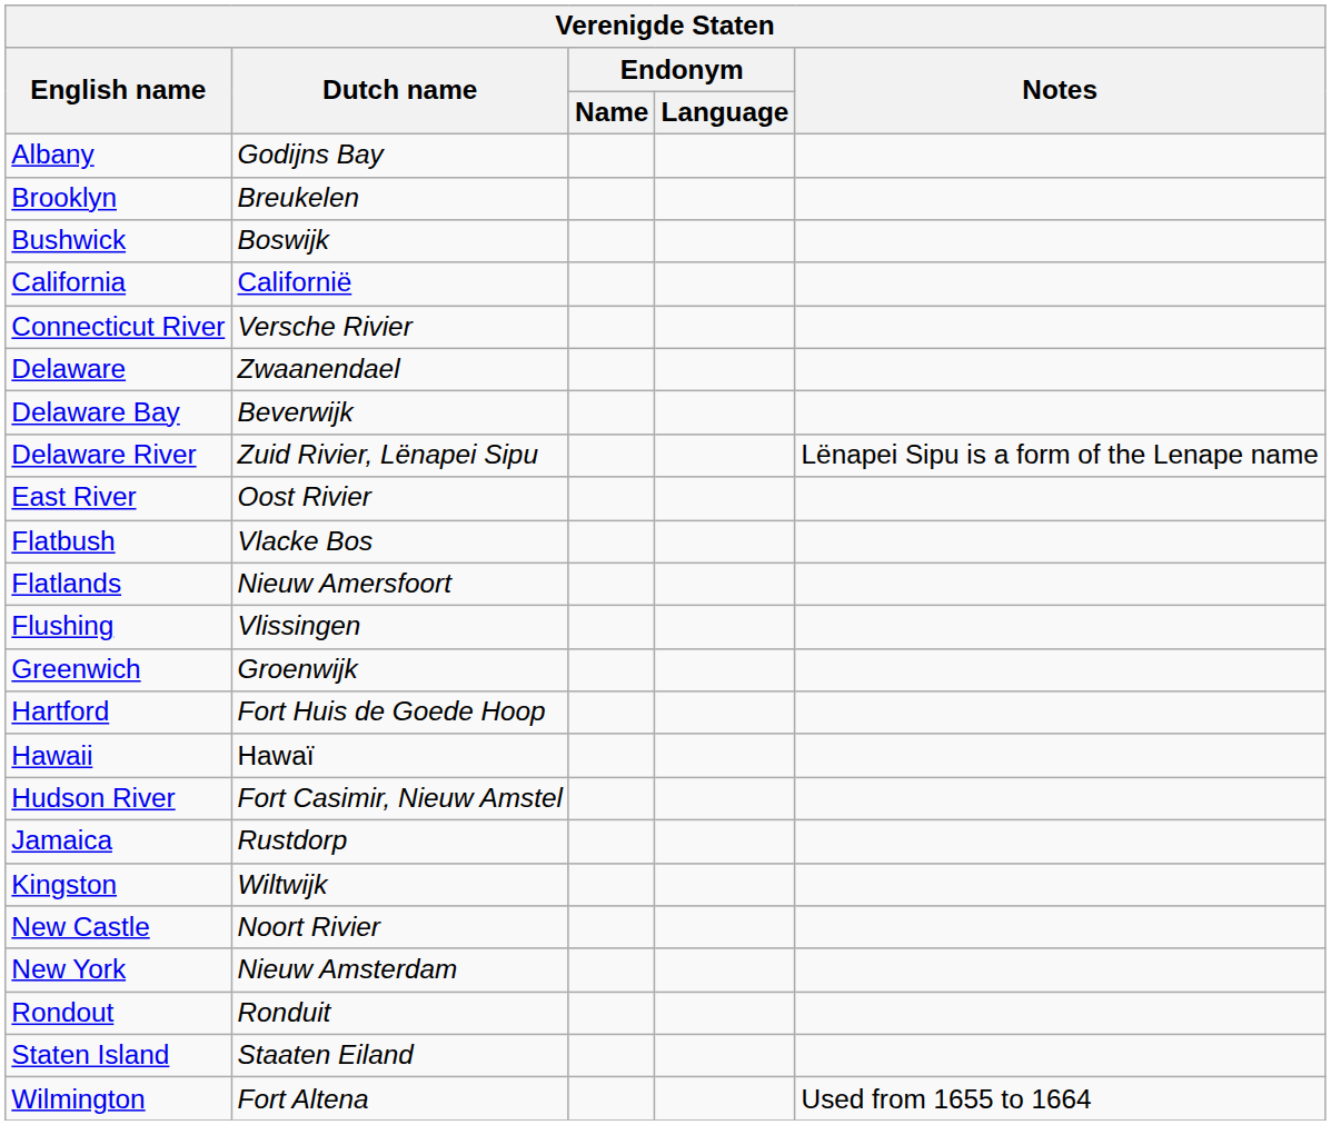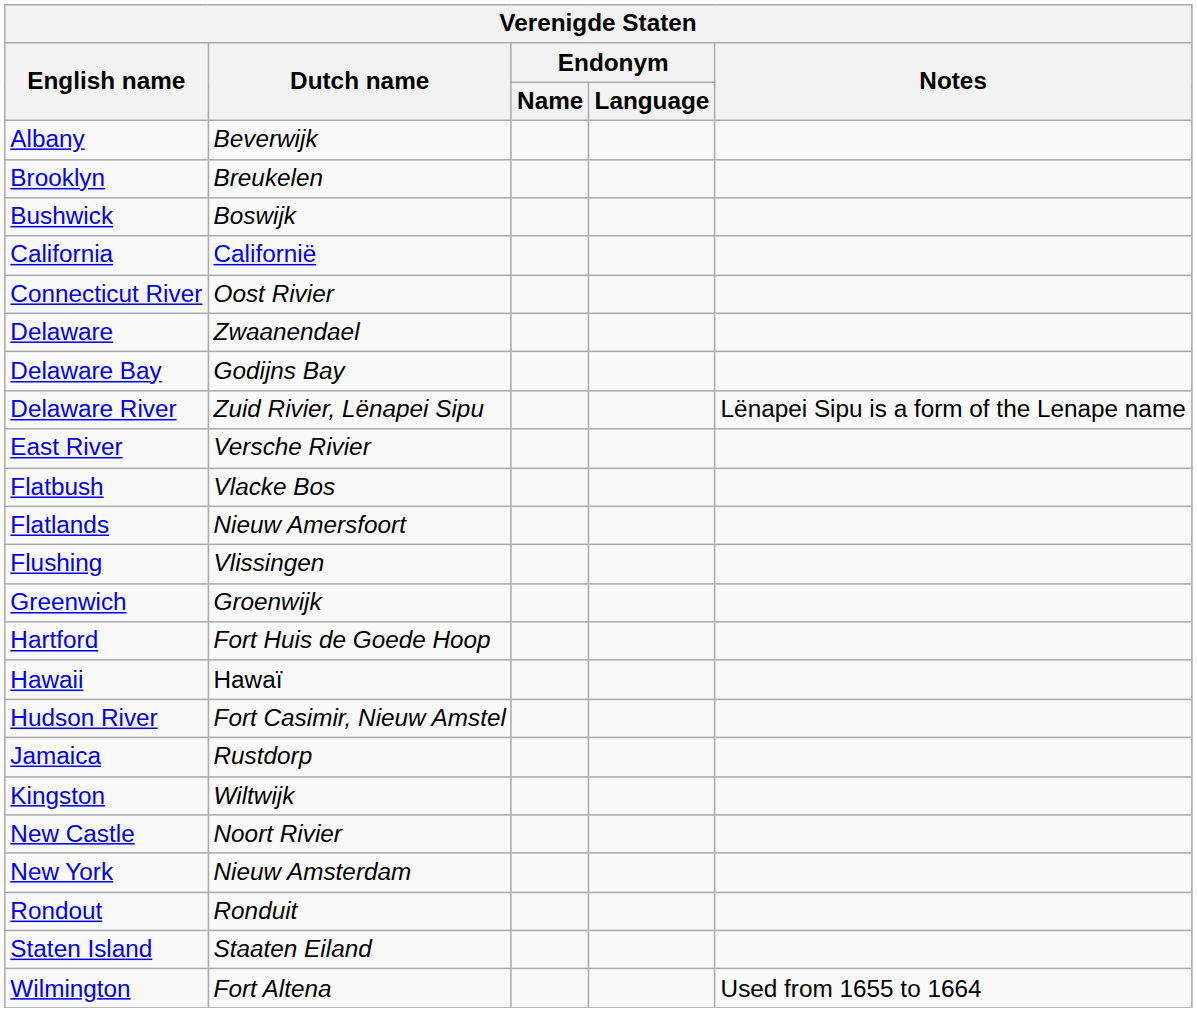Albany | Dutch name: Godijns Bay -> Beverwijk
Connecticut River | Dutch name: Versche Rivier -> Oost Rivier
Delaware Bay | Dutch name: Beverwijk -> Godijns Bay
East River | Dutch name: Oost Rivier -> Versche Rivier
